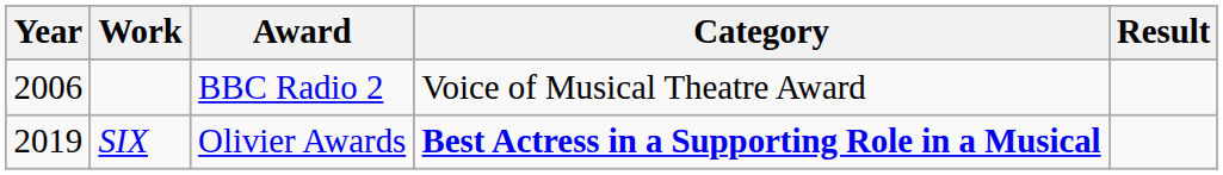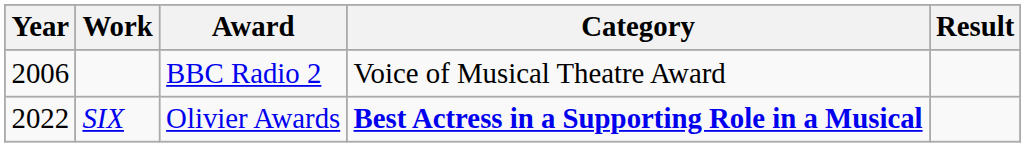SIX | Year: 2019 -> 2022
